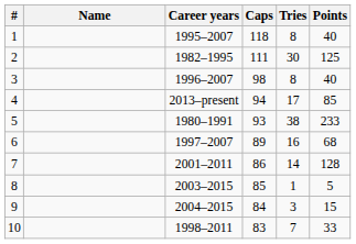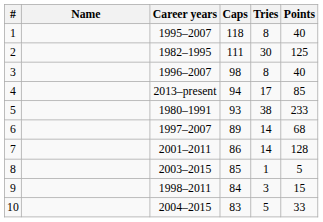6 | Tries: 16 -> 14
9 | Career years: 2004–2015 -> 1998–2011
10 | Career years: 1998–2011 -> 2004–2015
10 | Tries: 7 -> 5
